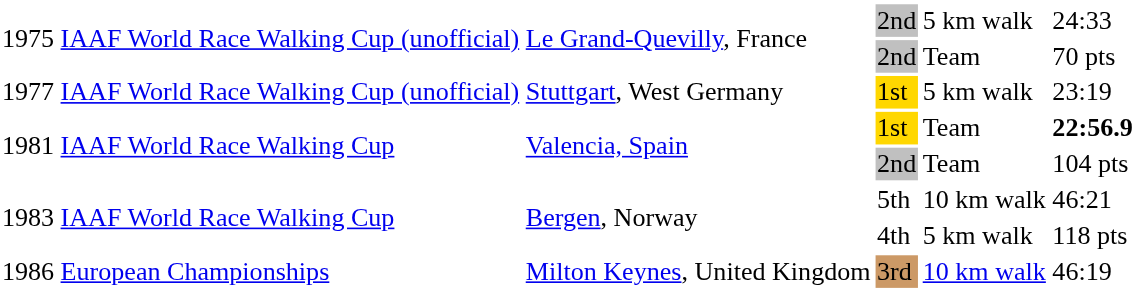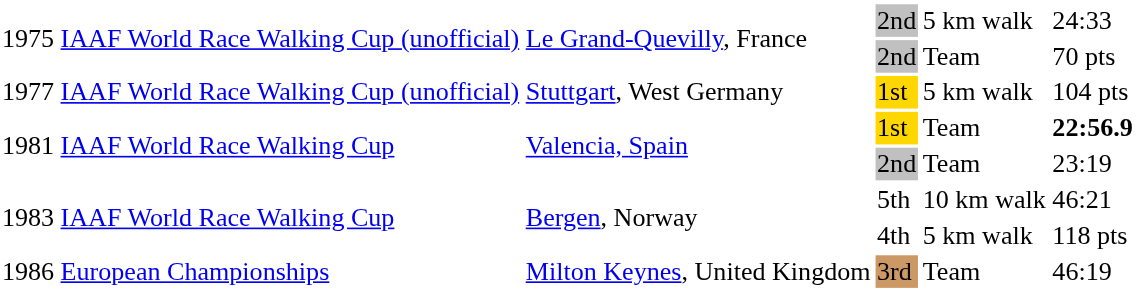1977 | column 6: 23:19 -> 104 pts
1981 / 2nd | column 6: 104 pts -> 23:19
1986 | column 5: 10 km walk -> Team
